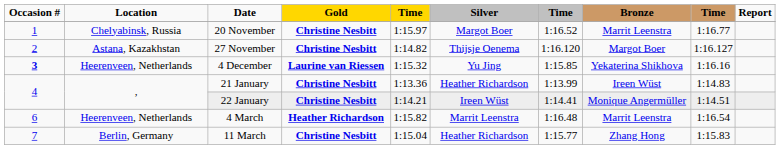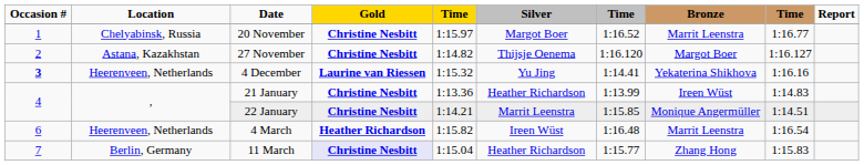4 December | column 7: 1:15.85 -> 1:14.41
22 January | Silver: Ireen Wüst -> Marrit Leenstra
22 January | column 7: 1:14.41 -> 1:15.85
4 March | Silver: Marrit Leenstra -> Ireen Wüst
11 March | Gold: no background -> lavender background
